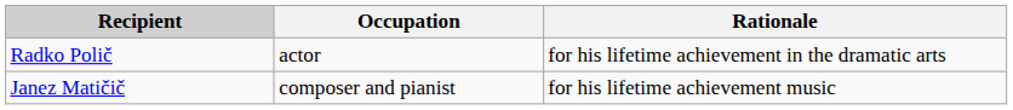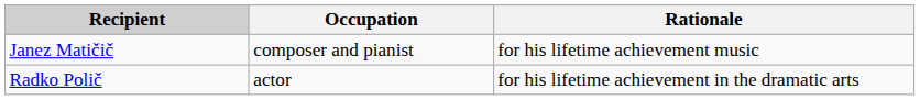rows swapped: Janez Matičič <-> Radko Polič
